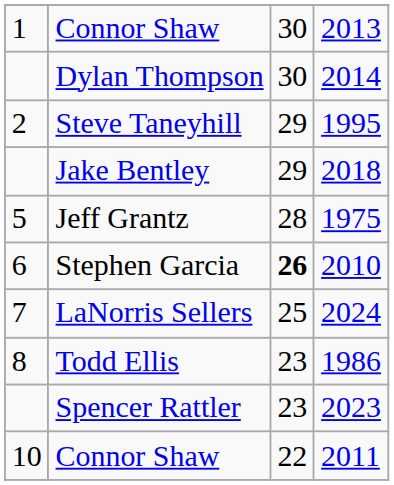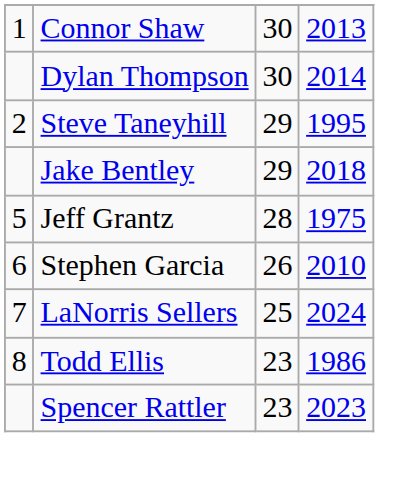Stephen Garcia | column 3: bold -> normal
- row: 10 | Connor Shaw | 22 | 2011
